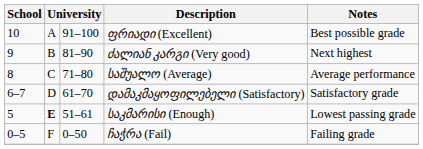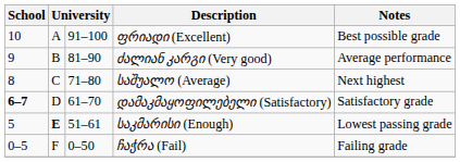ძალიან კარგი (Very good) | Notes: Next highest -> Average performance
საშუალო (Average) | Notes: Average performance -> Next highest
დამაკმაყოფილებელი (Satisfactory) | School: normal -> bold
